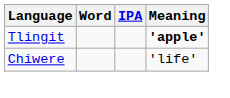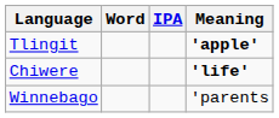Chiwere | Meaning: normal -> bold
+ row: Winnebago | 'parents
